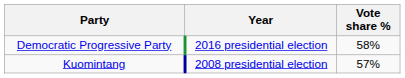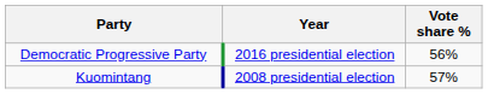Democratic Progressive Party | Vote share %: 58% -> 56%
